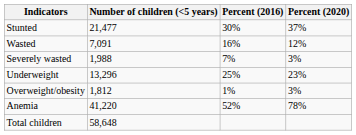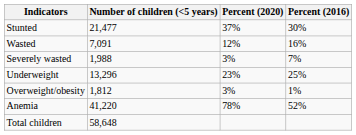columns swapped: Percent (2020) <-> Percent (2016)
